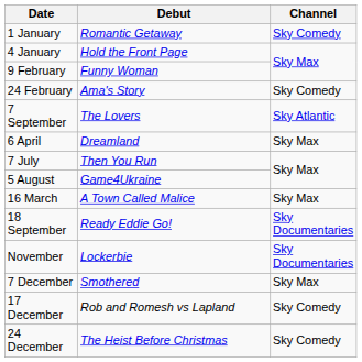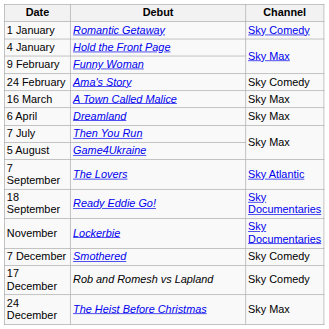rows swapped: 16 March <-> 7 September
7 December | Channel: Sky Max -> Sky Comedy
24 December | Channel: Sky Comedy -> Sky Max
